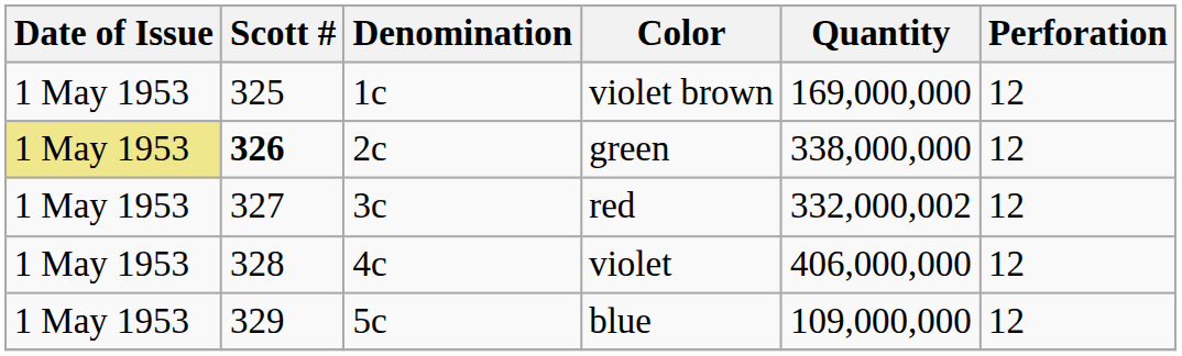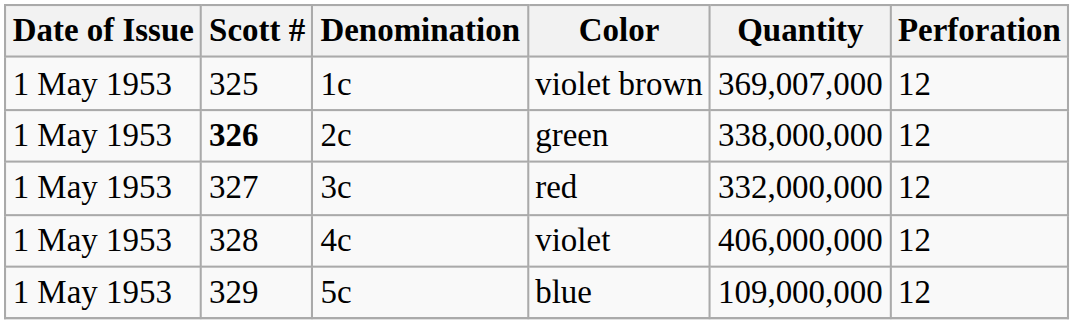violet brown | Quantity: 169,000,000 -> 369,007,000
green | Date of Issue: khaki background -> no background
red | Quantity: 332,000,002 -> 332,000,000
